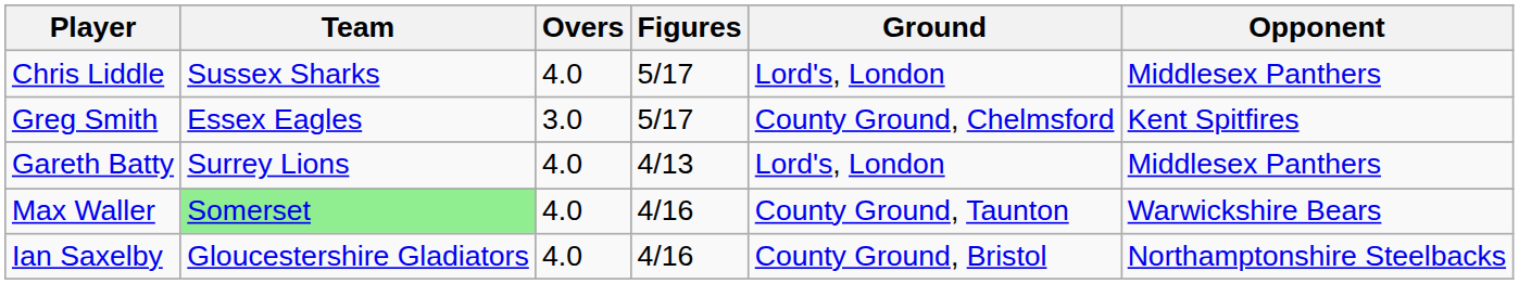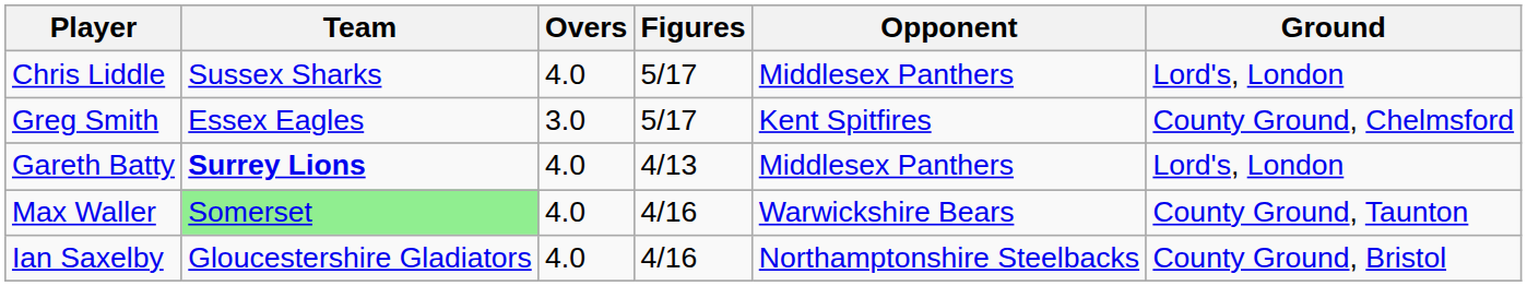columns swapped: Opponent <-> Ground
Gareth Batty | Team: normal -> bold
